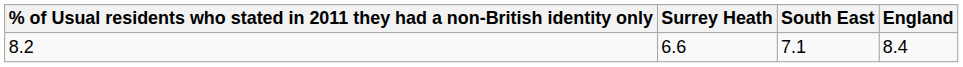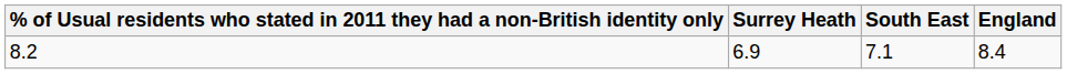8.2 | Surrey Heath: 6.6 -> 6.9
